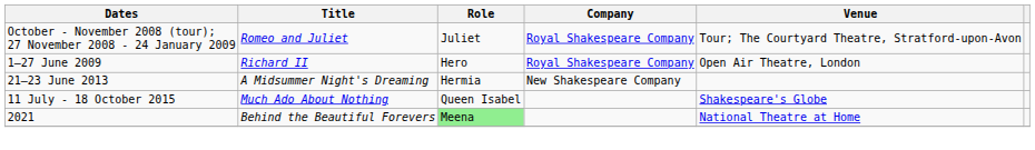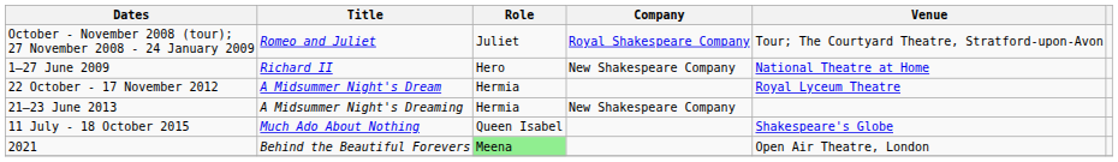1–27 June 2009 | Company: Royal Shakespeare Company -> New Shakespeare Company
1–27 June 2009 | Venue: Open Air Theatre, London -> National Theatre at Home
+ row: 22 October - 17 November 2012 | A Midsummer Night's Dream | Hermia | Royal Lyceum Theatre
2021 | Venue: National Theatre at Home -> Open Air Theatre, London
